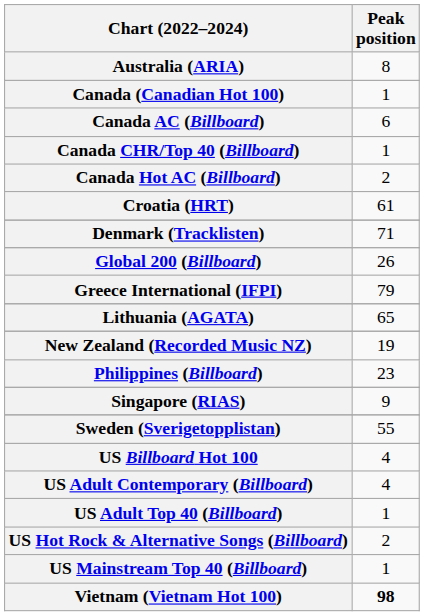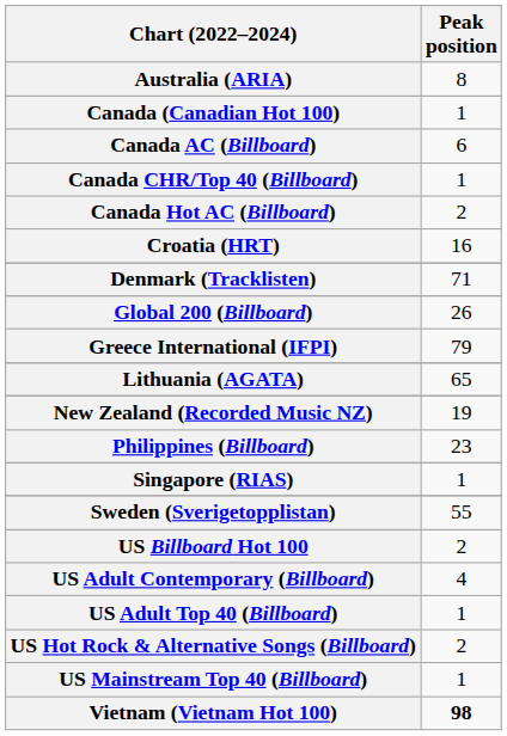Croatia (HRT) | Peak position: 61 -> 16
Singapore (RIAS) | Peak position: 9 -> 1
US Billboard Hot 100 | Peak position: 4 -> 2
